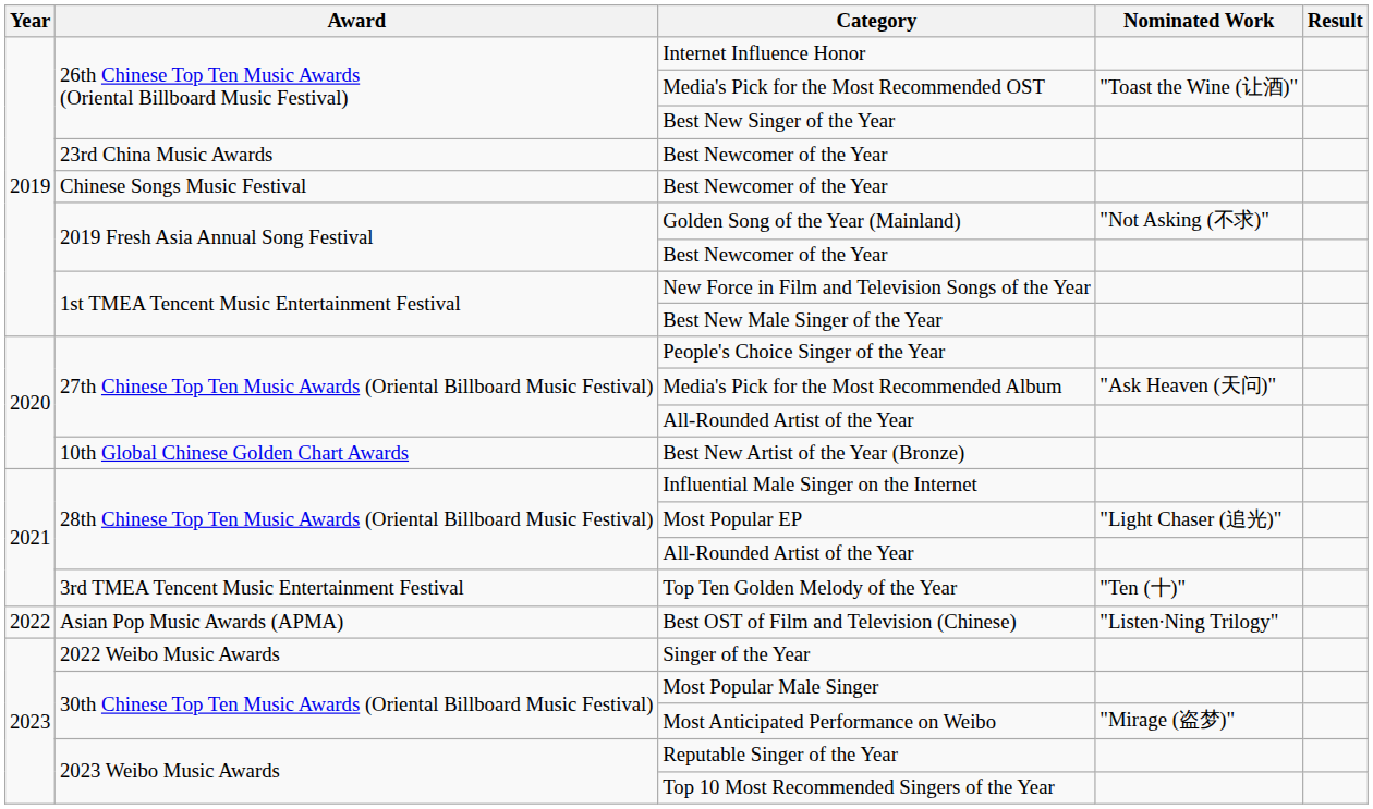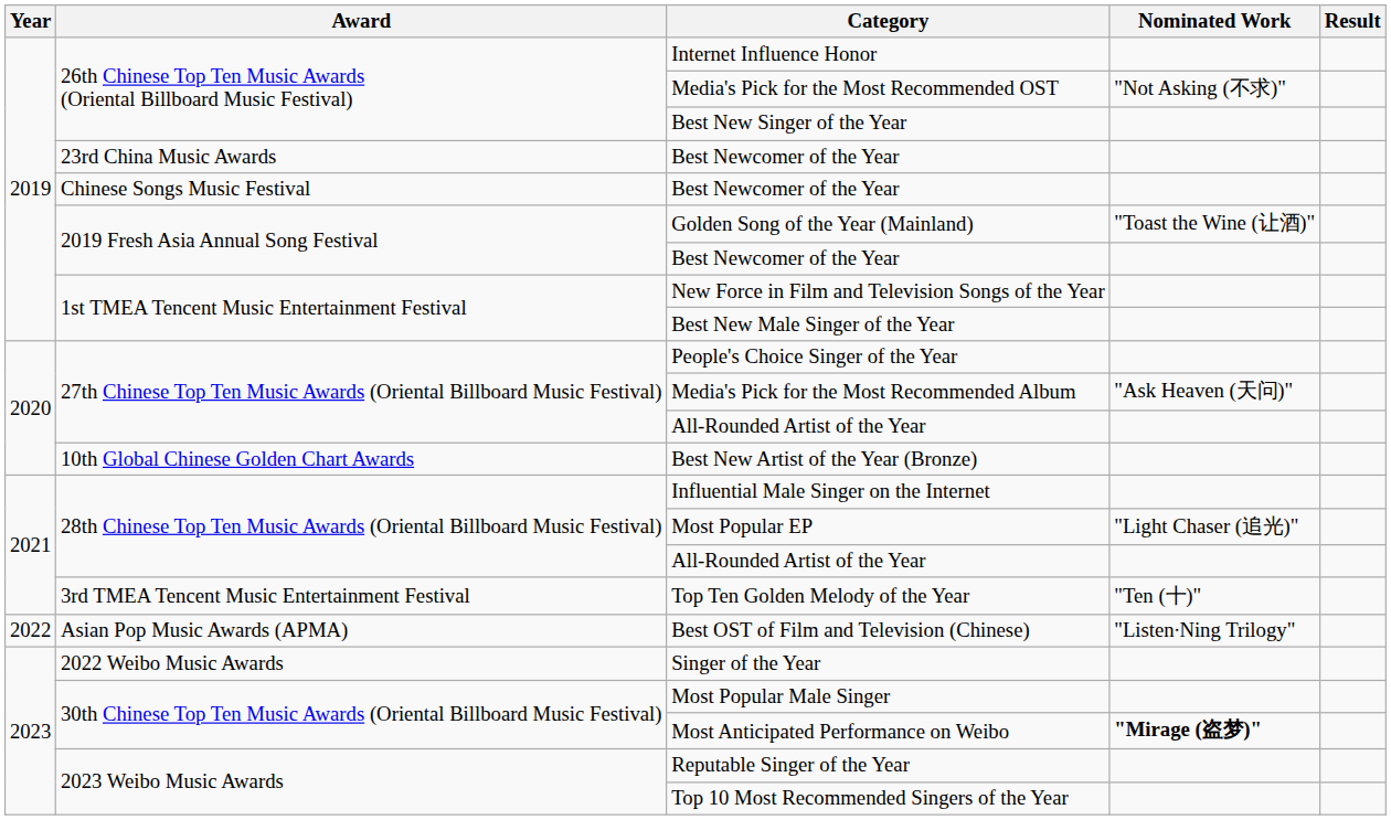Media's Pick for the Most Recommended OST | Nominated Work: "Toast the Wine (让酒)" -> "Not Asking (不求)"
Golden Song of the Year (Mainland) | Nominated Work: "Not Asking (不求)" -> "Toast the Wine (让酒)"
Most Anticipated Performance on Weibo | Nominated Work: normal -> bold
